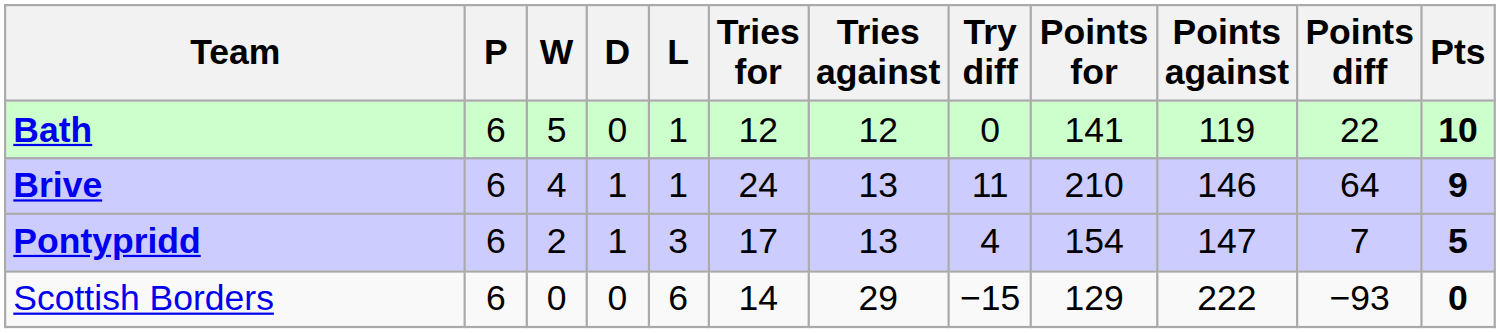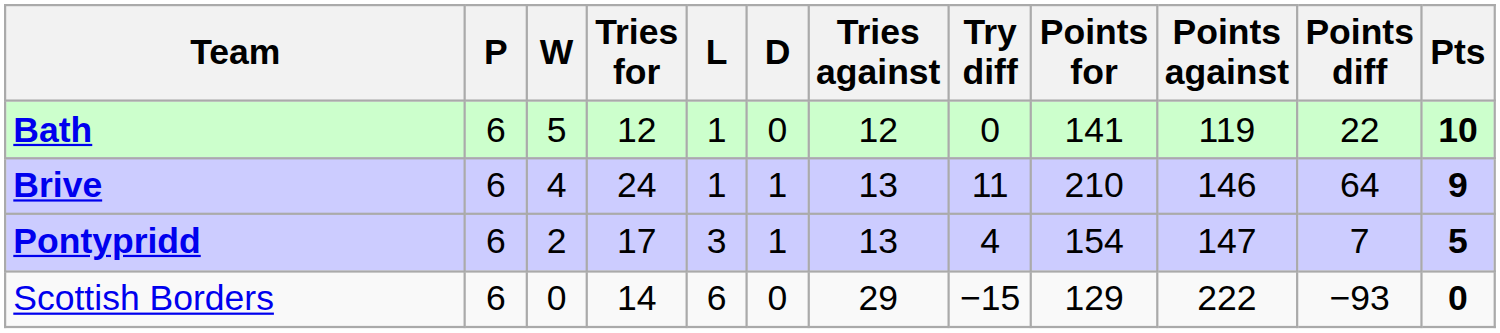columns swapped: D <-> Tries for
